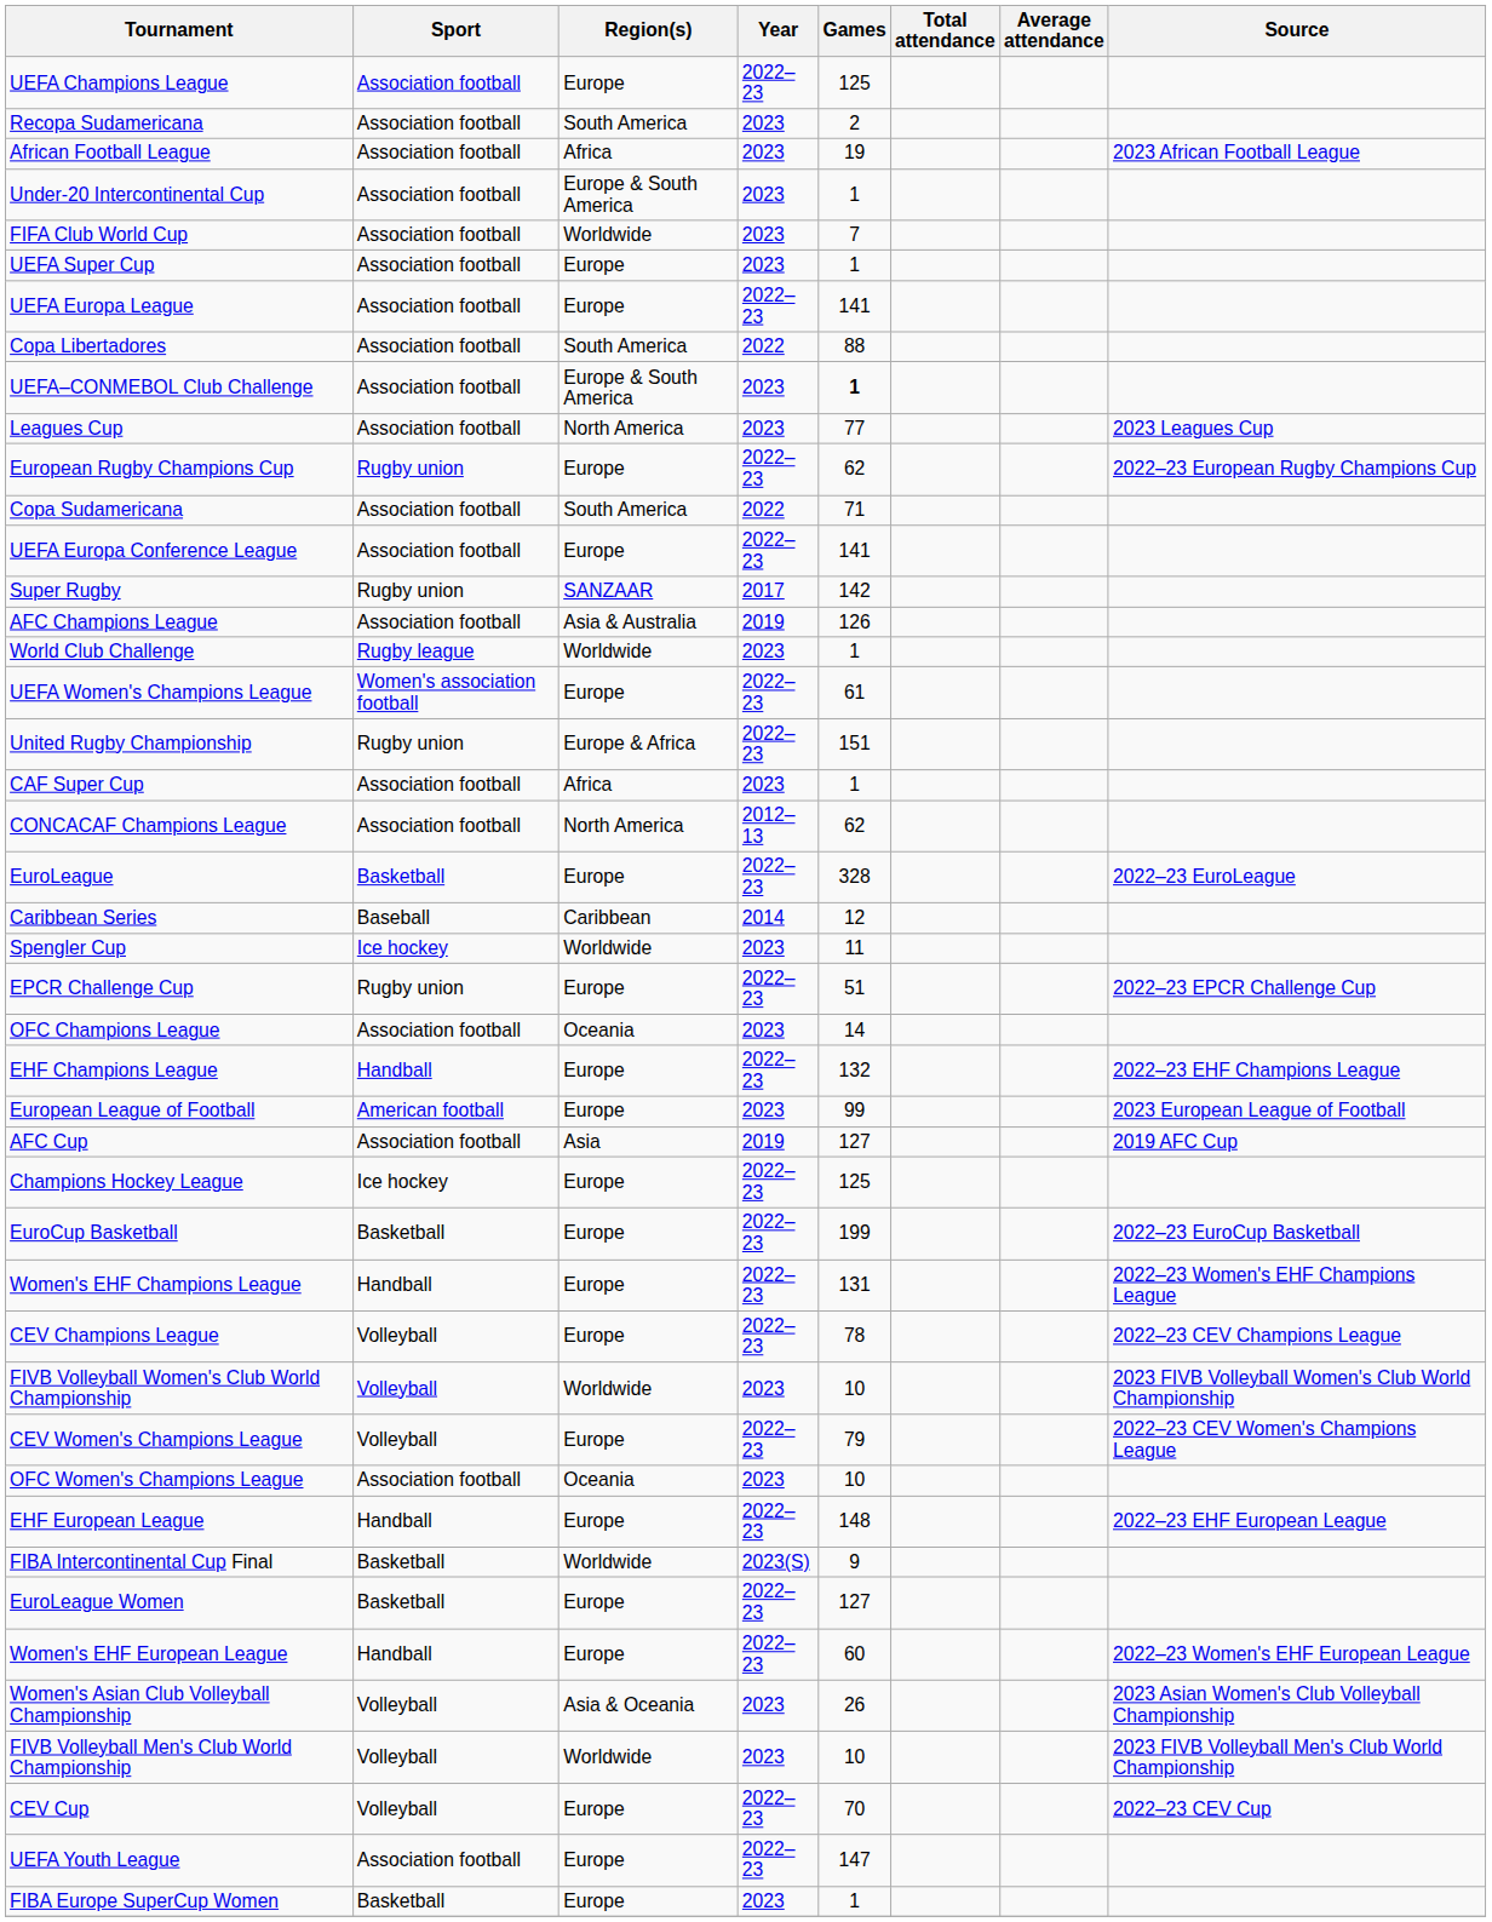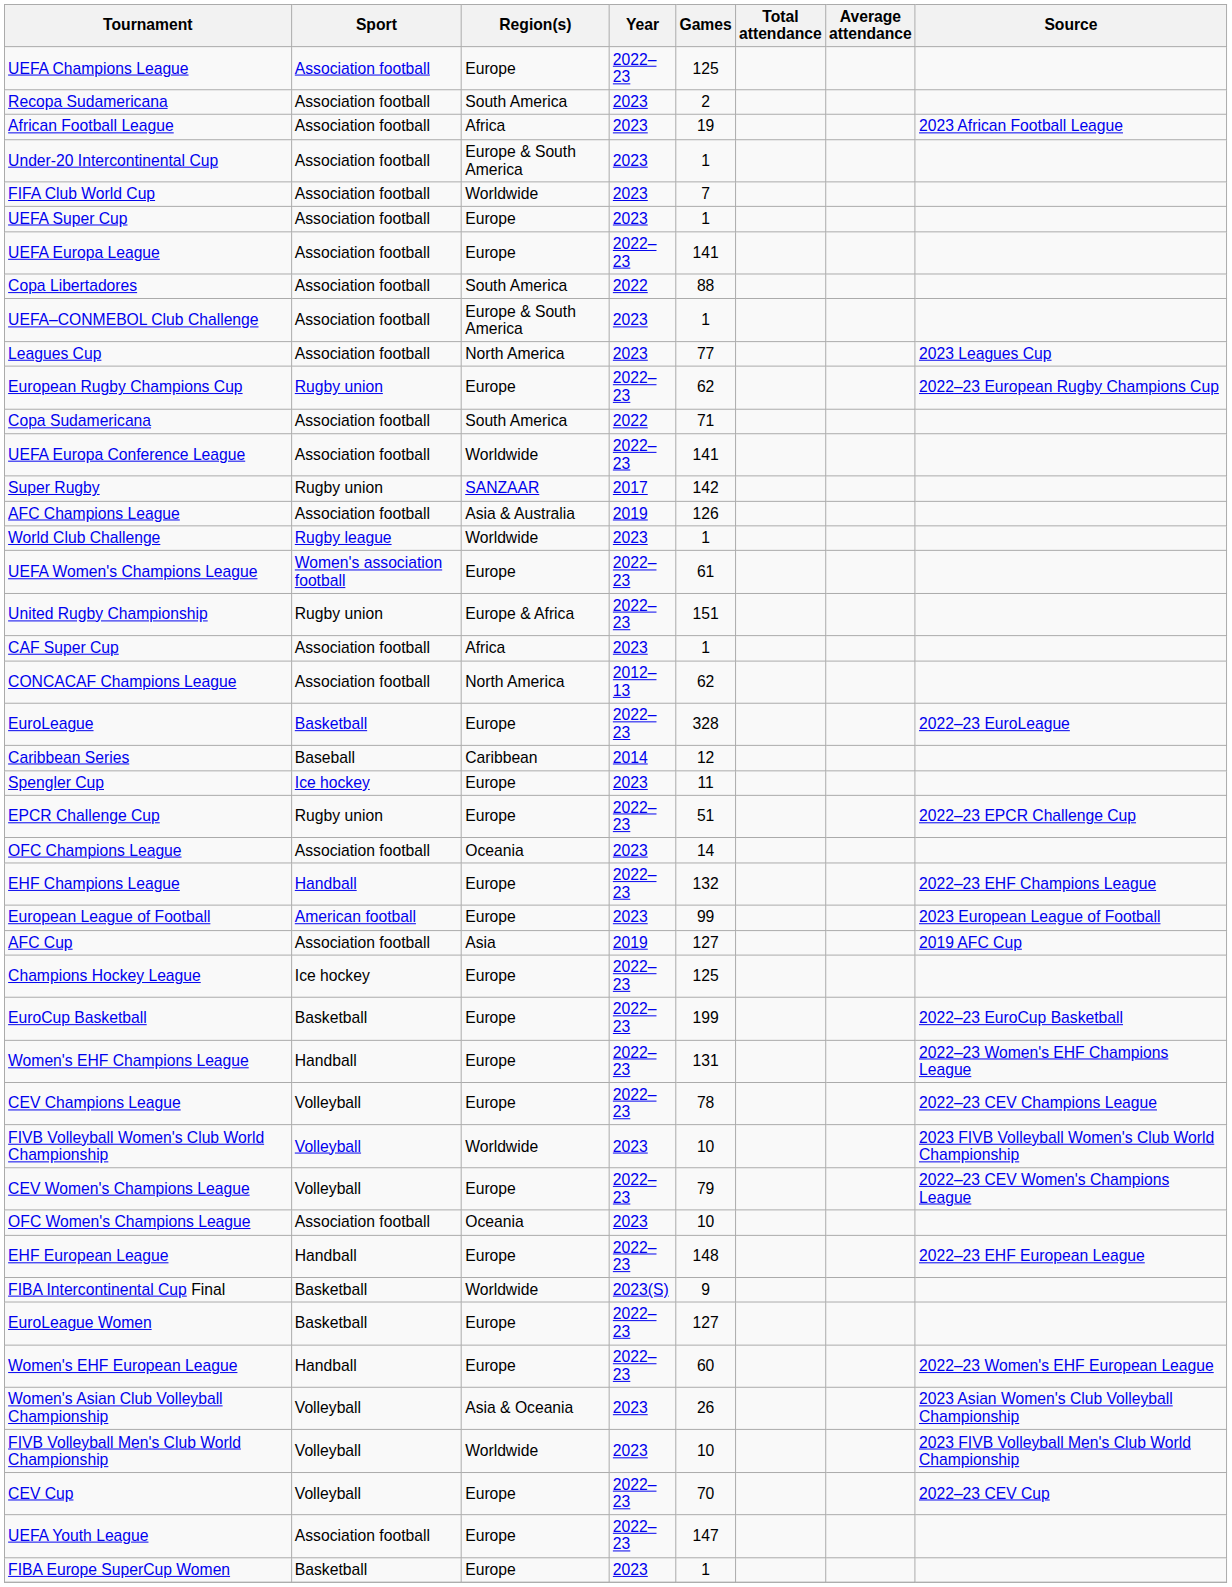UEFA–CONMEBOL Club Challenge | Games: bold -> normal
UEFA Europa Conference League | Region(s): Europe -> Worldwide
Spengler Cup | Region(s): Worldwide -> Europe
